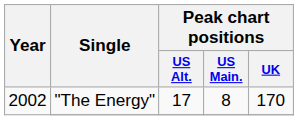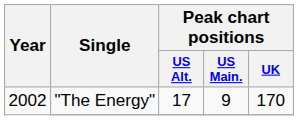"The Energy" | Peak chart positions / US Main.: 8 -> 9
